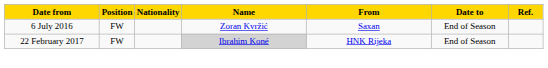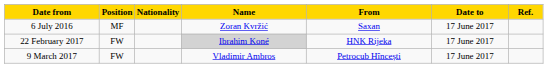6 July 2016 | Position: FW -> MF
6 July 2016 | Date to: End of Season -> 17 June 2017
22 February 2017 | Date to: End of Season -> 17 June 2017
+ row: 9 March 2017 | FW | Vladimir Ambros | Petrocub Hîncești | 17 June 2017
